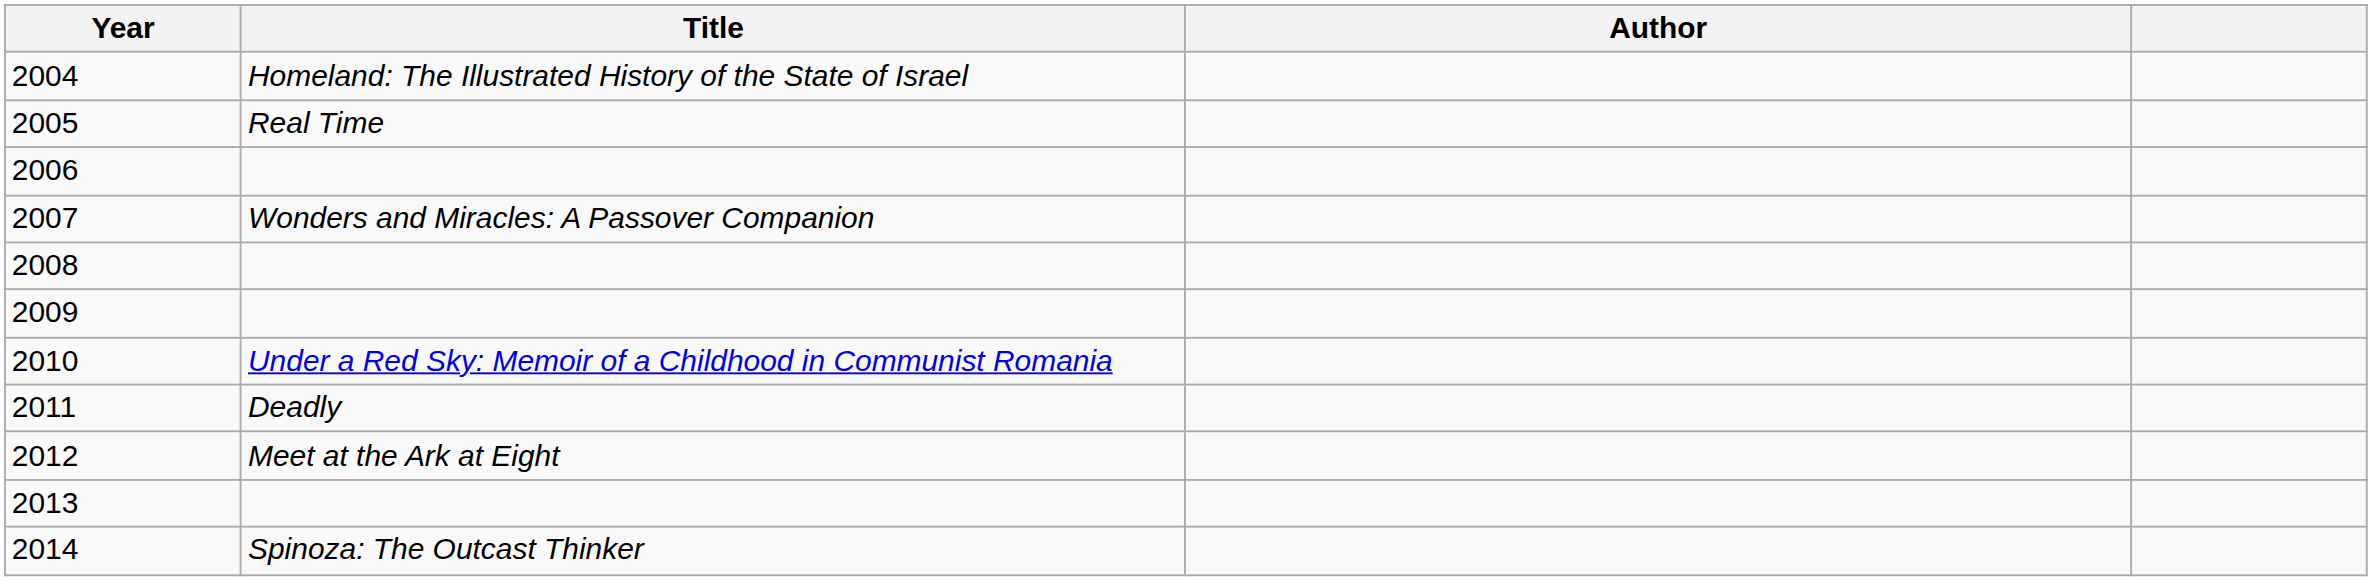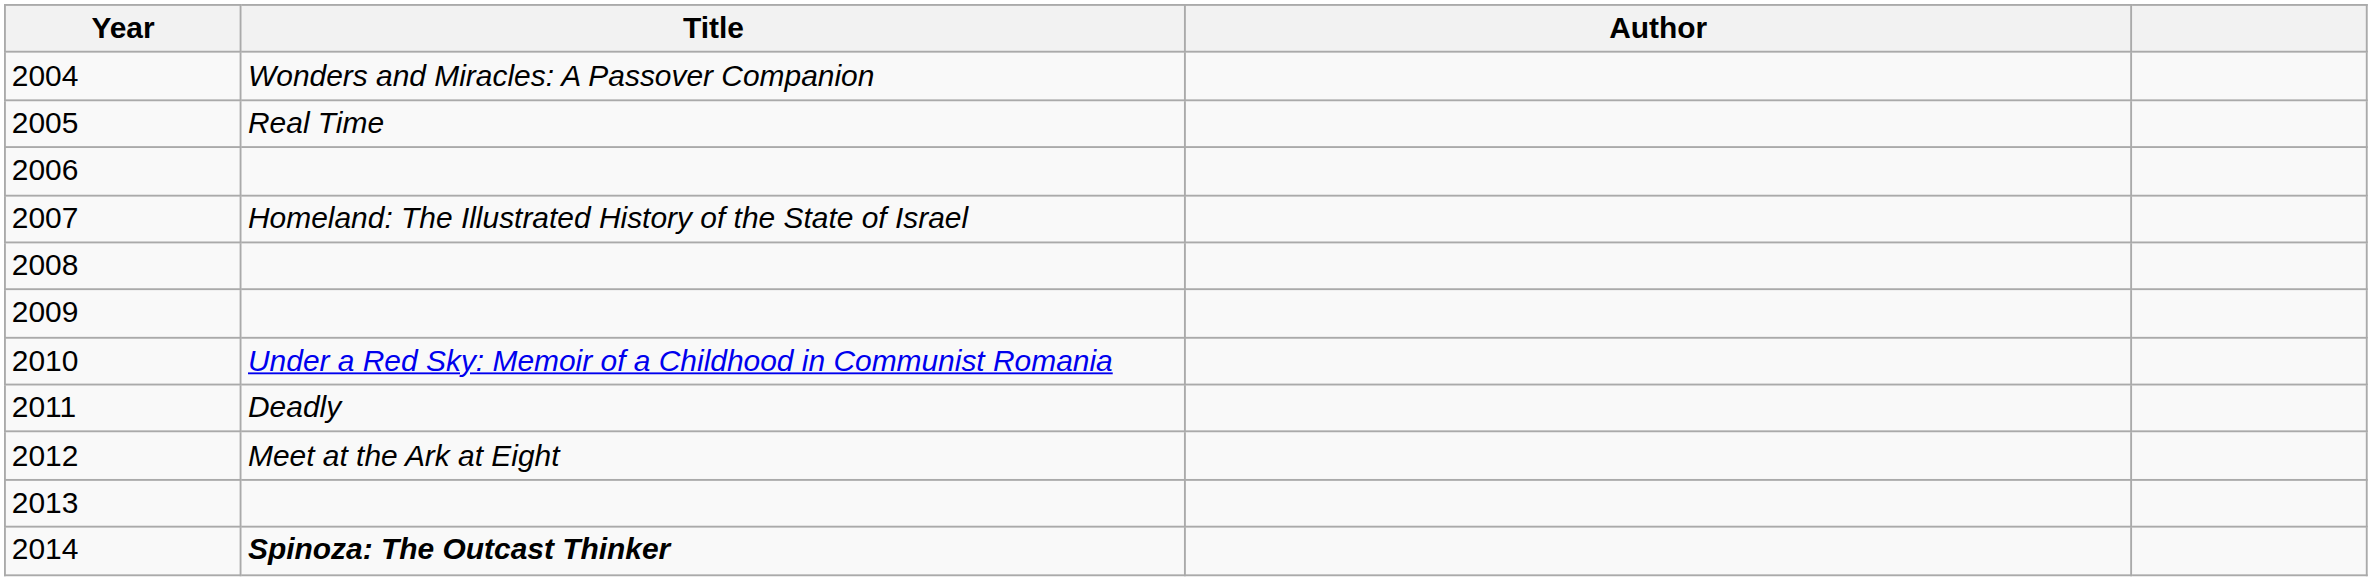2004 | Title: Homeland: The Illustrated History of the State of Israel -> Wonders and Miracles: A Passover Companion
2007 | Title: Wonders and Miracles: A Passover Companion -> Homeland: The Illustrated History of the State of Israel
2014 | Title: normal -> bold
